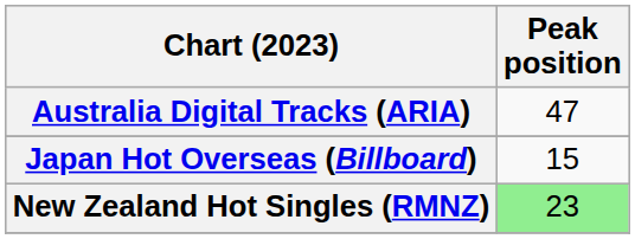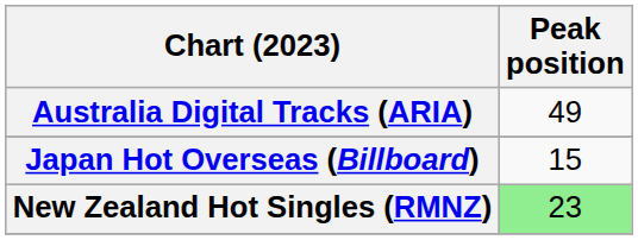Australia Digital Tracks (ARIA) | Peak position: 47 -> 49
